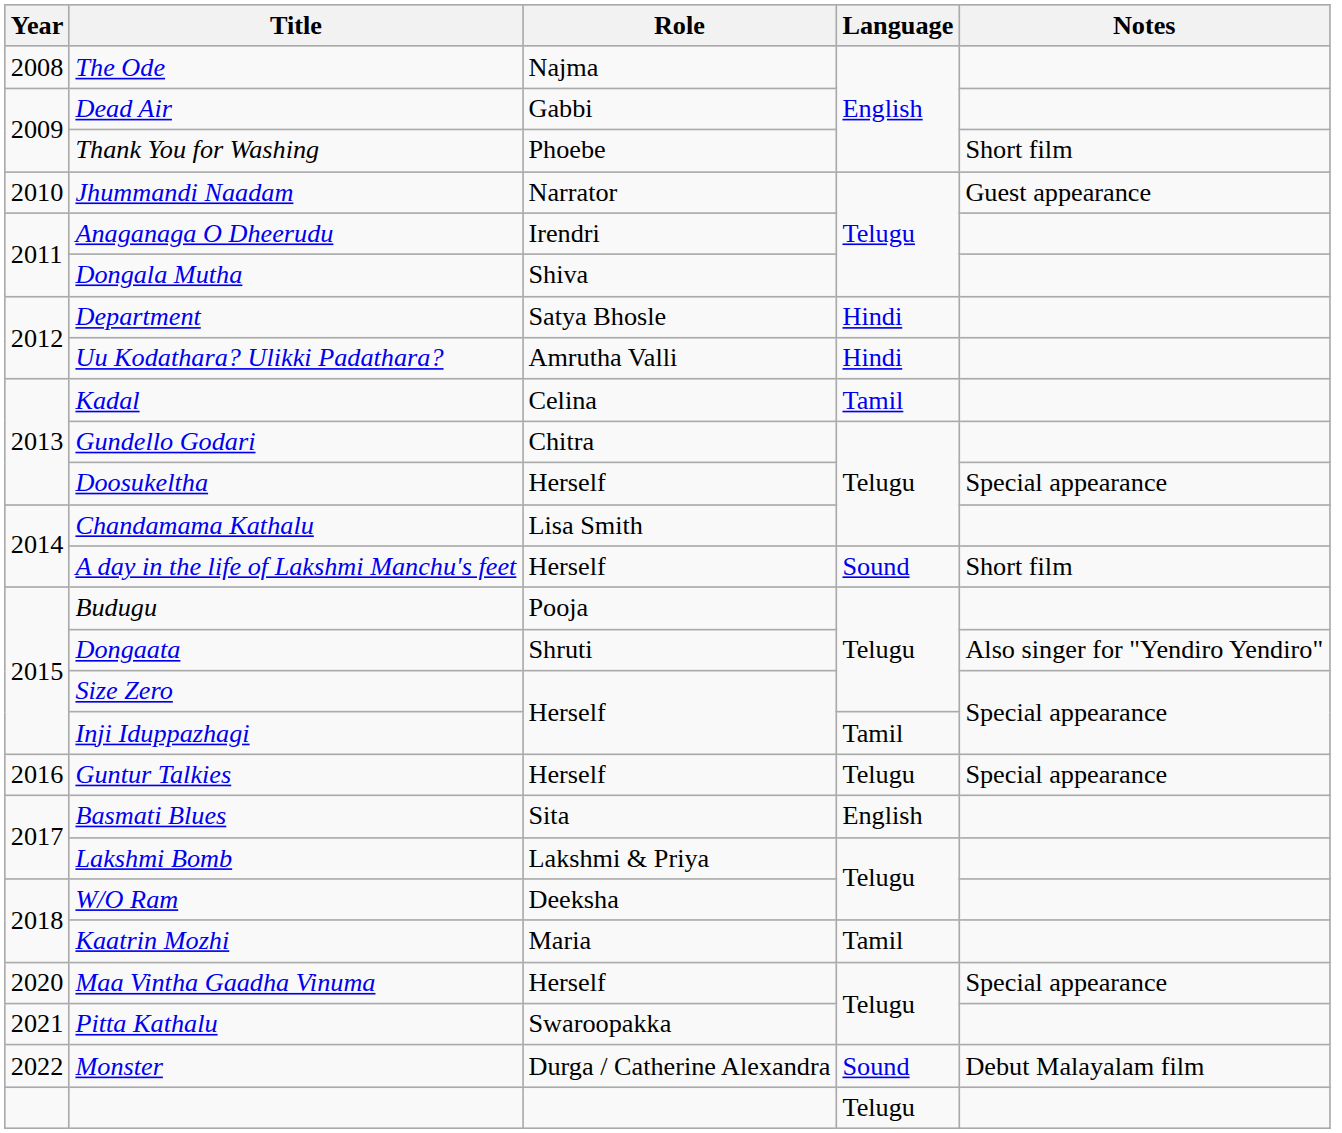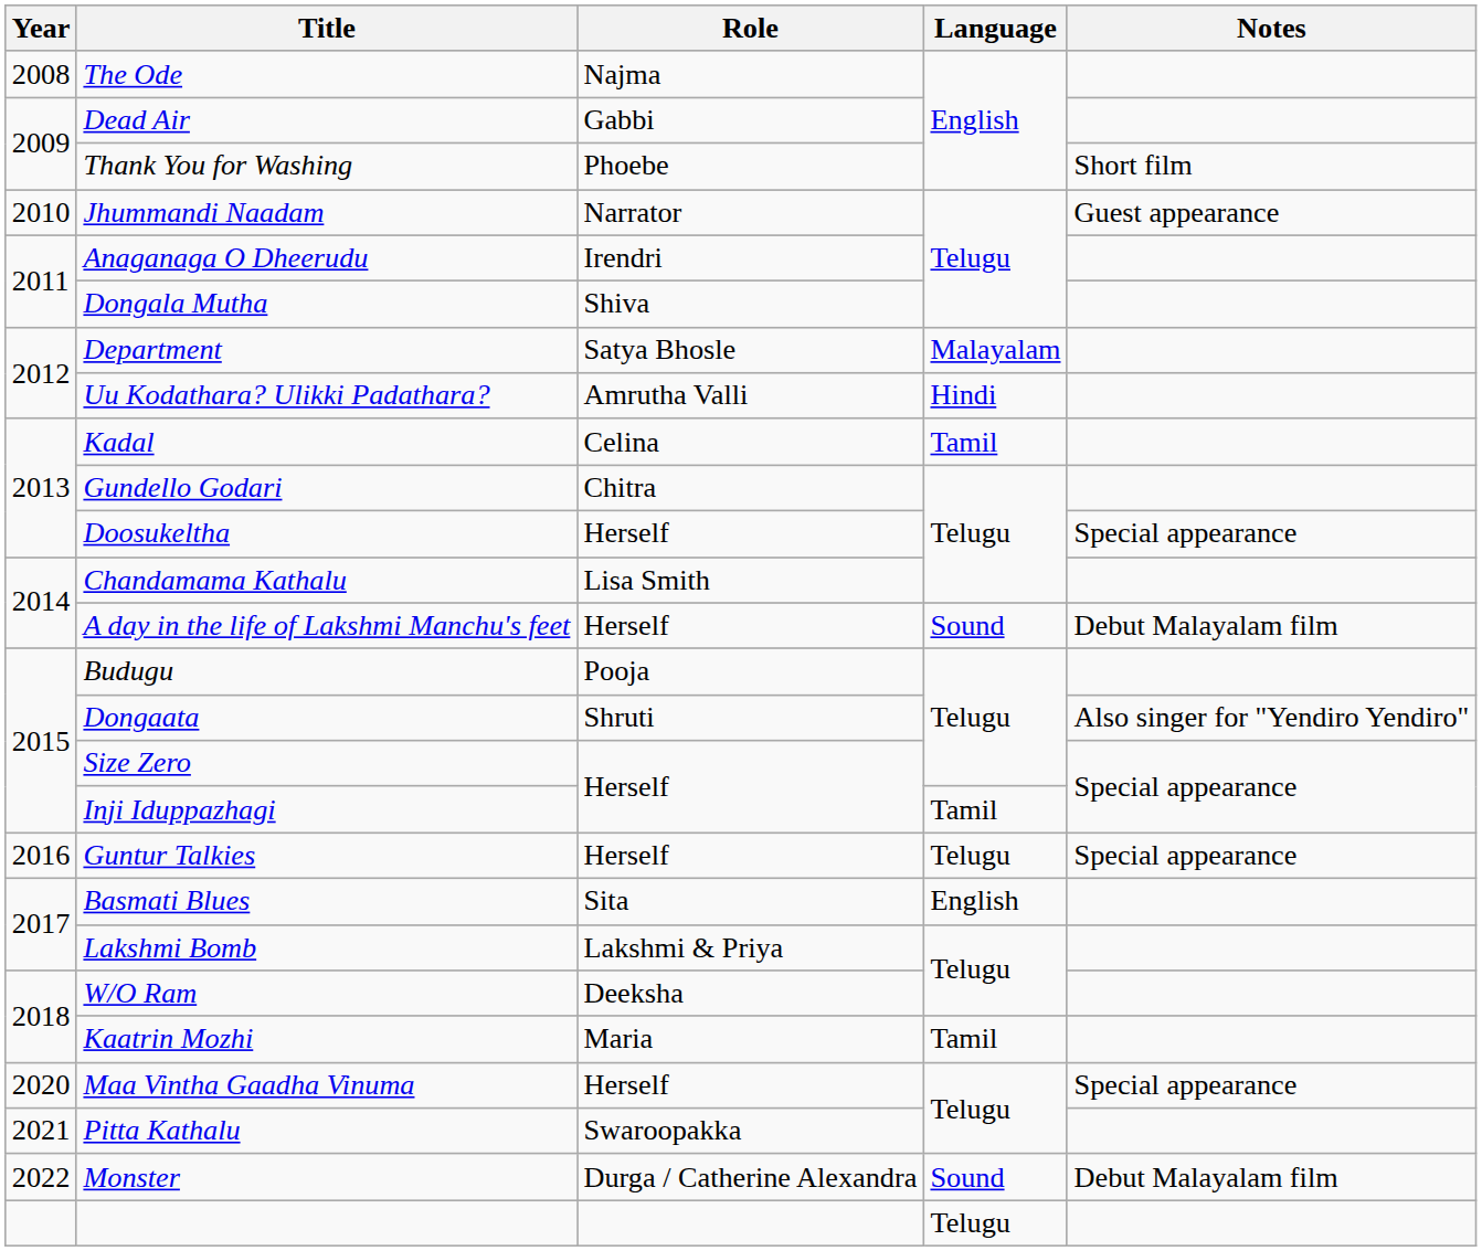Department | Language: Hindi -> Malayalam
A day in the life of Lakshmi Manchu's feet | Notes: Short film -> Debut Malayalam film
